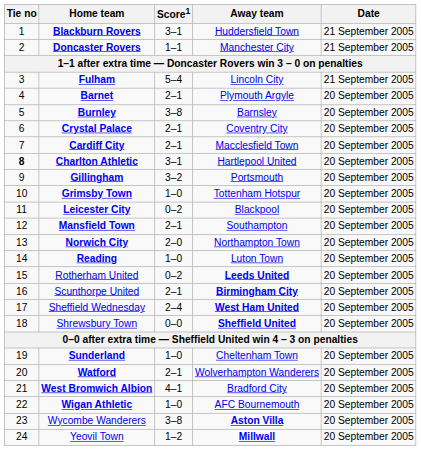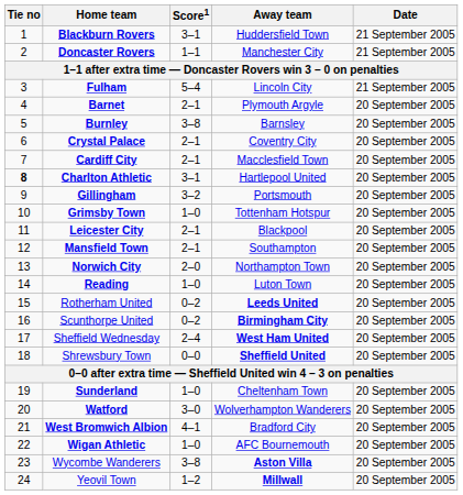Leicester City | Score1: 0–2 -> 2–1
Scunthorpe United | Score1: 2–1 -> 0–2
Watford | Score1: 2–1 -> 3–0
